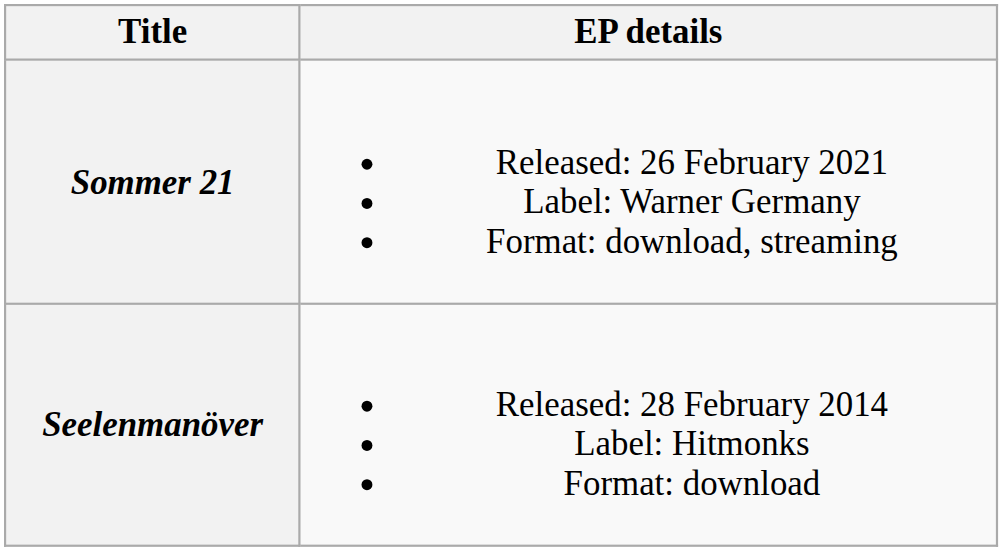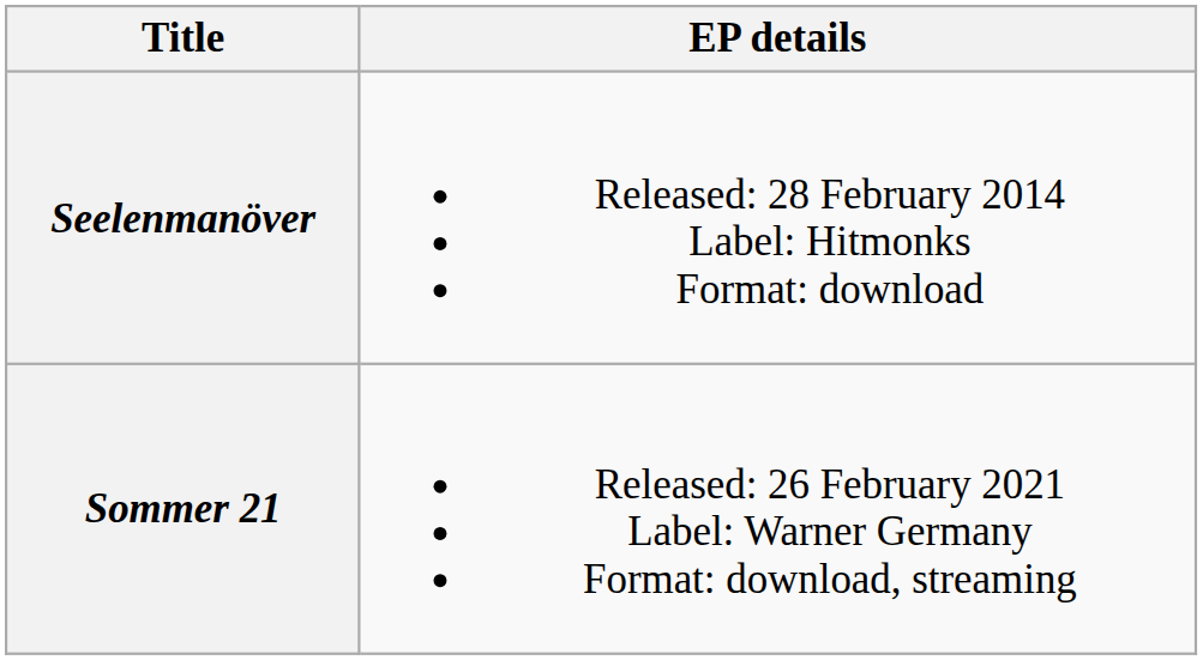rows swapped: Seelenmanöver <-> Sommer 21
